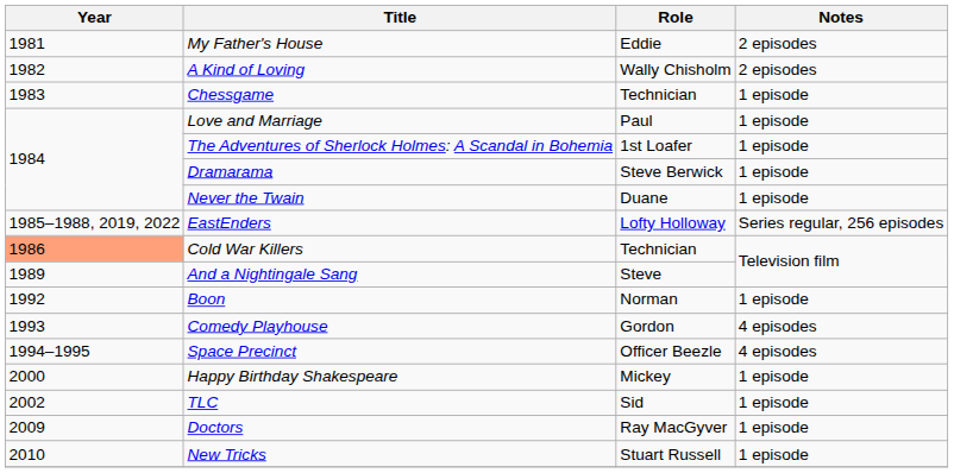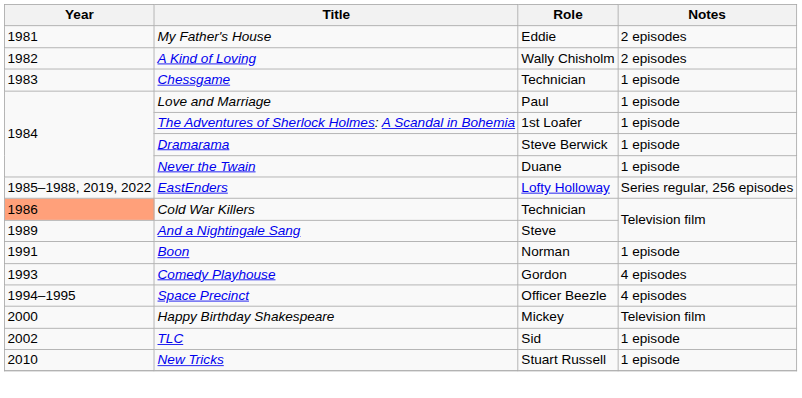Boon | Year: 1992 -> 1991
Happy Birthday Shakespeare | Notes: 1 episode -> Television film
- row: 2009 | Doctors | Ray MacGyver | 1 episode
